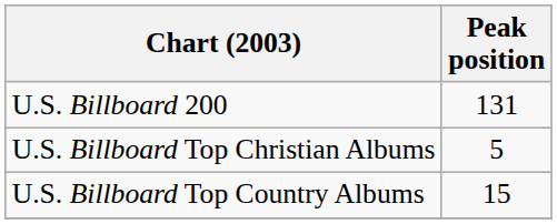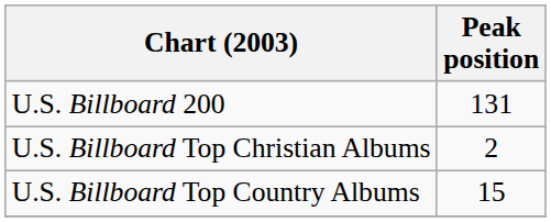U.S. Billboard Top Christian Albums | Peak position: 5 -> 2
